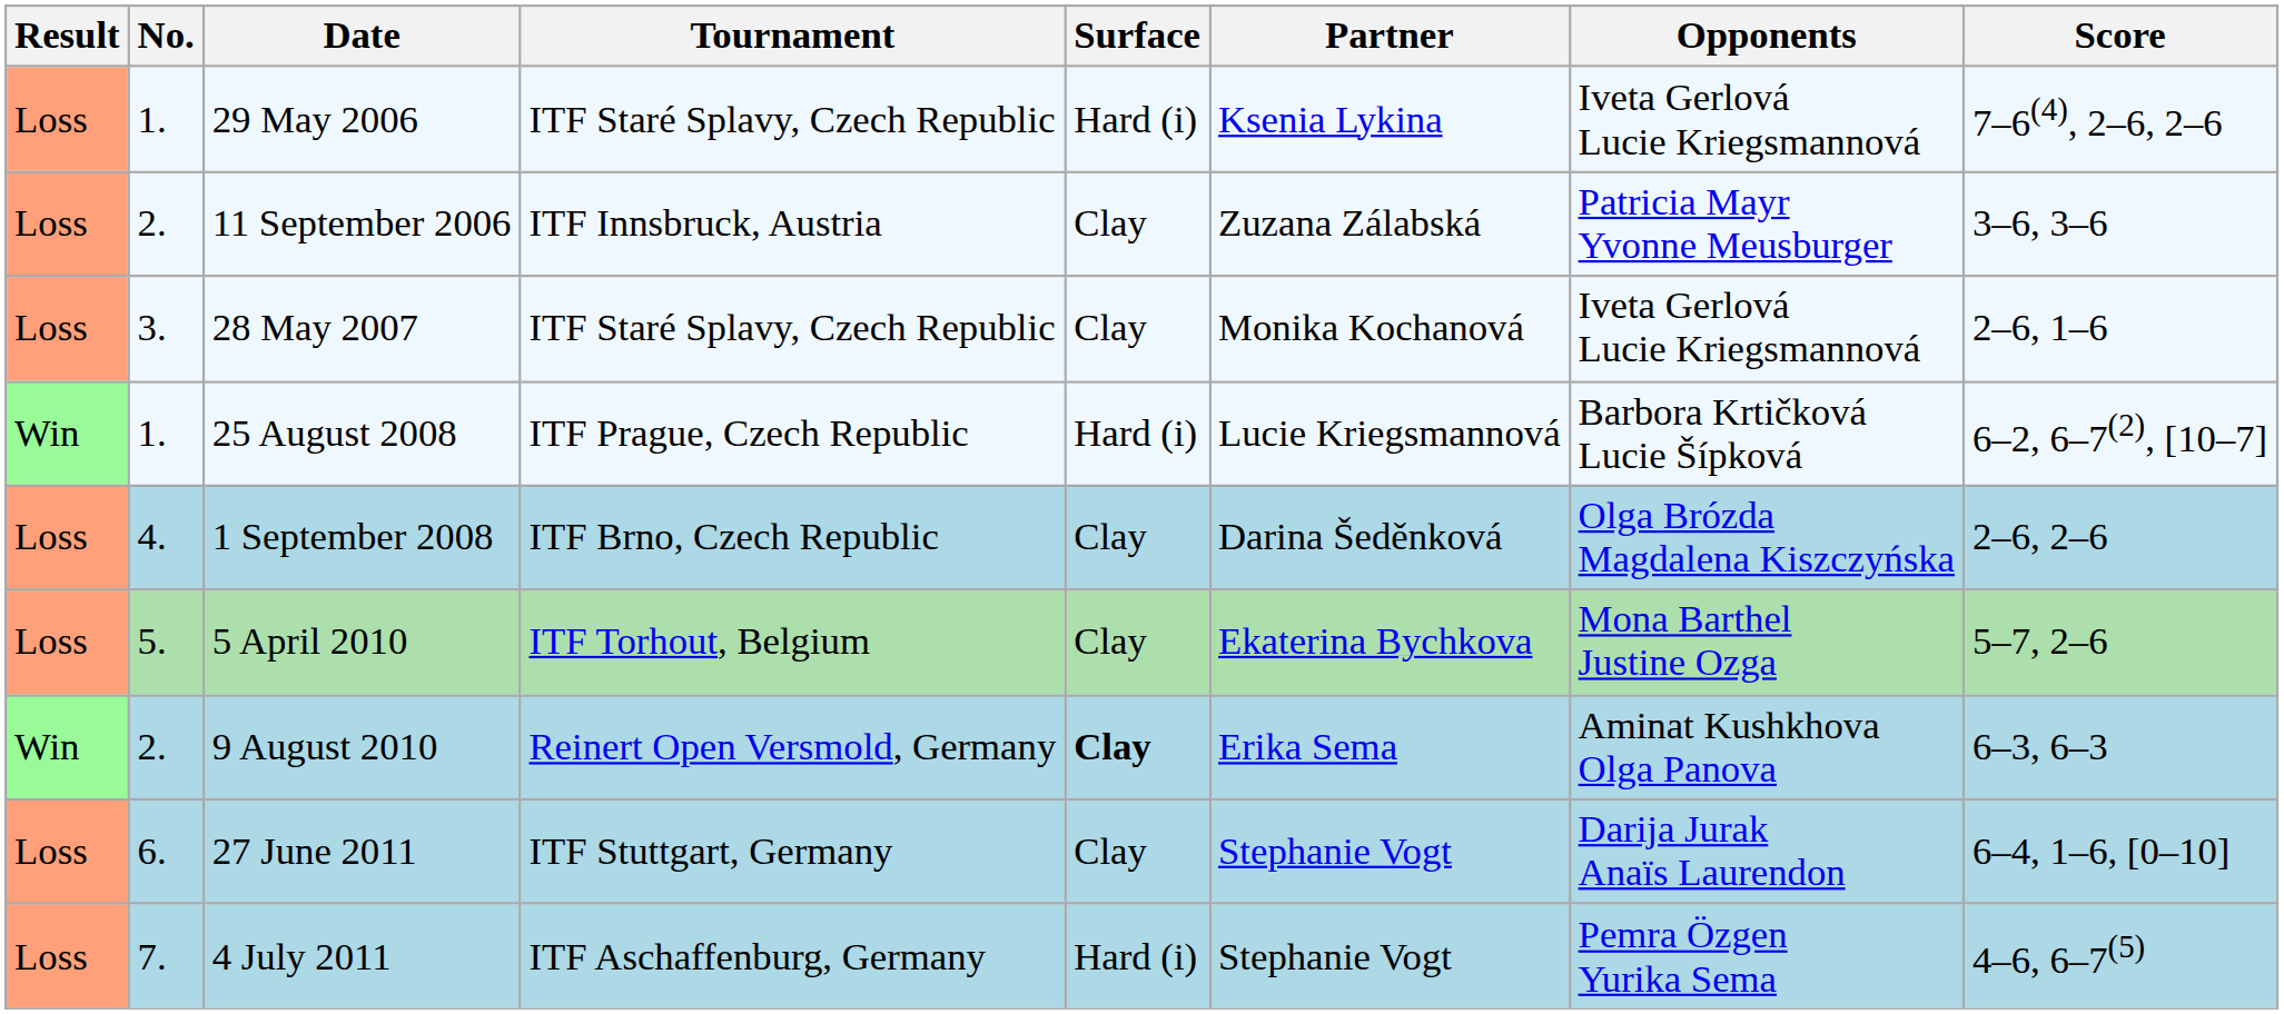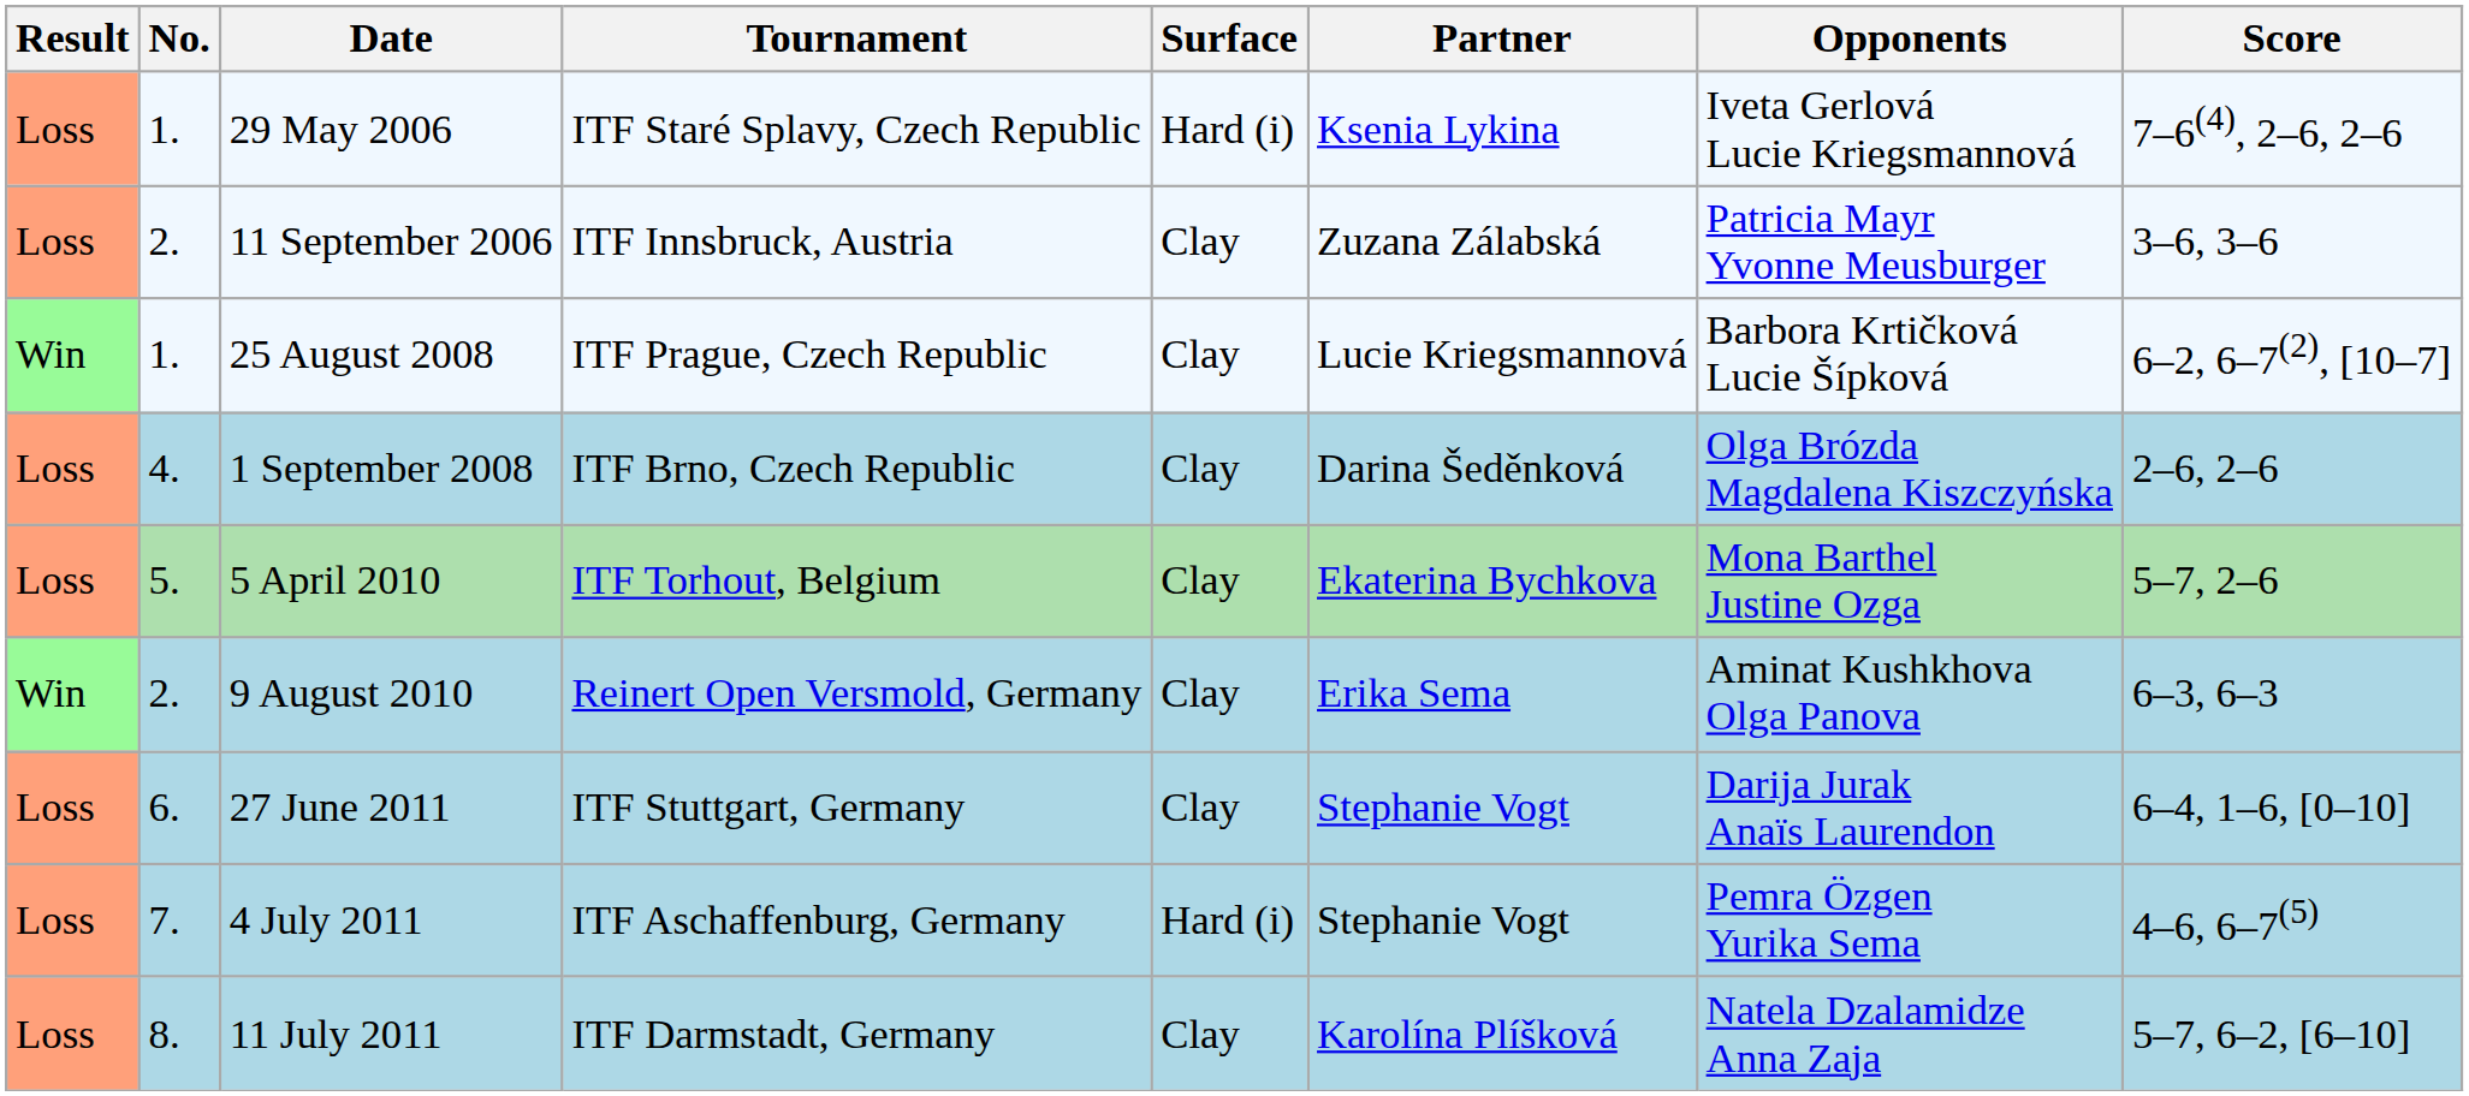- row: Loss | 3. | 28 May 2007 | ITF Staré Splavy, Czech Republic | Clay | Monika Kochanová | Iveta Gerlová Lucie Kriegsmannová | 2–6, 1–6
25 August 2008 | Surface: Hard (i) -> Clay
9 August 2010 | Surface: bold -> normal
+ row: Loss | 8. | 11 July 2011 | ITF Darmstadt, Germany | Clay | Karolína Plíšková | Natela Dzalamidze Anna Zaja | 5–7, 6–2, [6–10]
